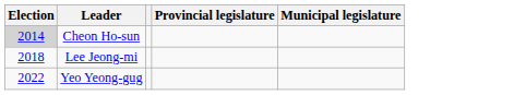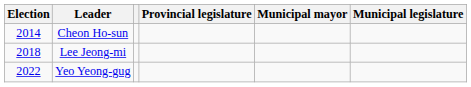+ column: Municipal mayor
Cheon Ho-sun | Election: lightgrey background -> no background
